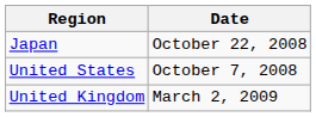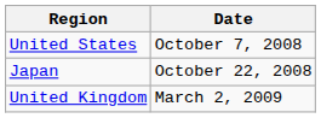rows swapped: United States <-> Japan
